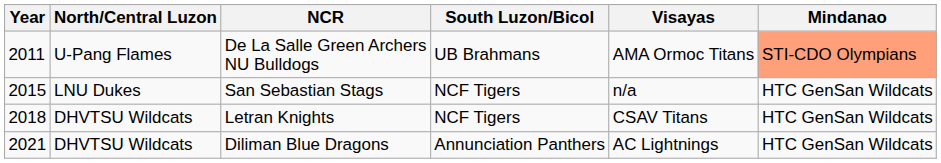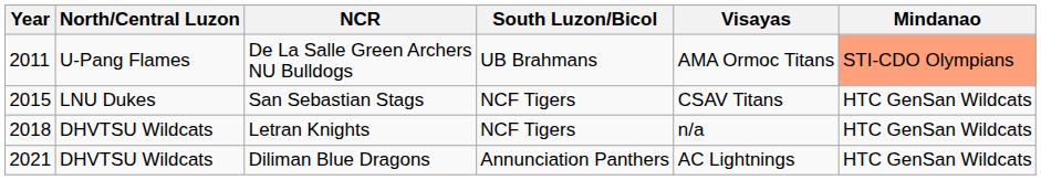San Sebastian Stags | Visayas: n/a -> CSAV Titans
Letran Knights | Visayas: CSAV Titans -> n/a
